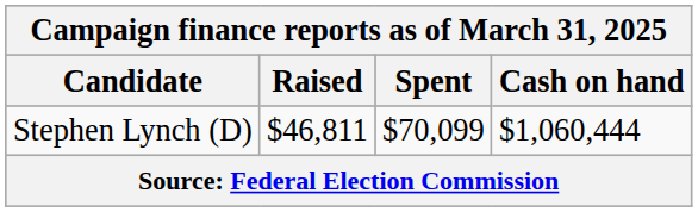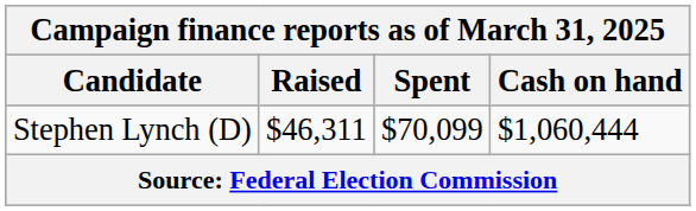Stephen Lynch (D) | Raised: $46,811 -> $46,311
